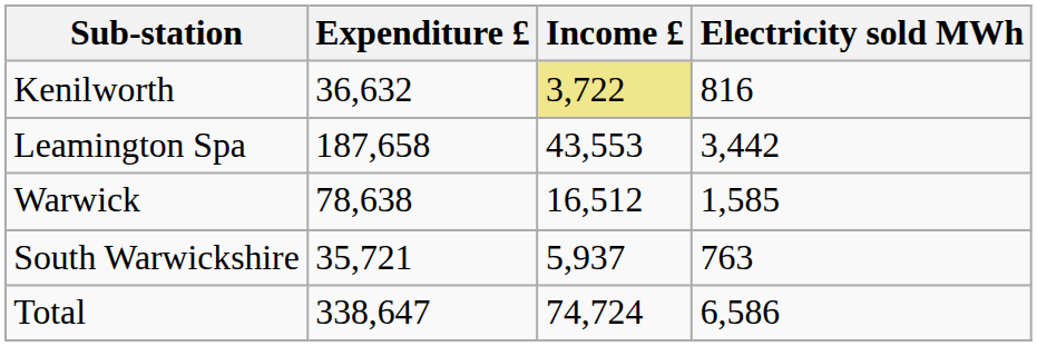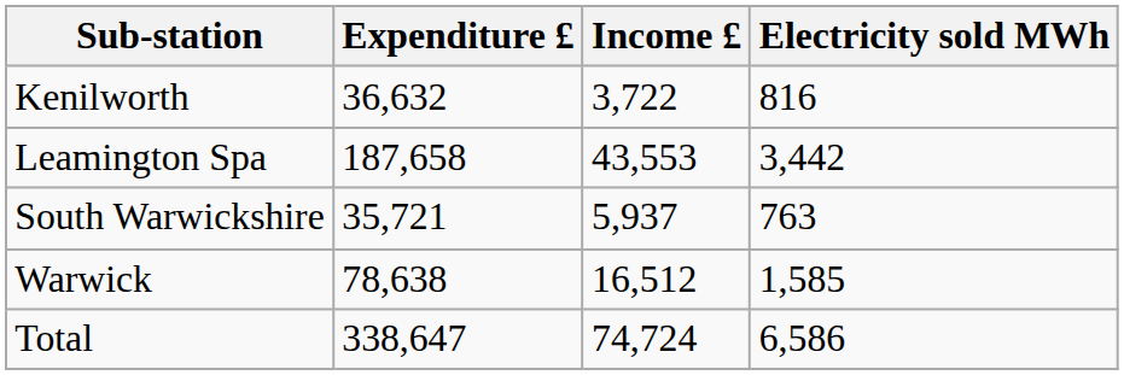Kenilworth | Income £: khaki background -> no background
rows swapped: South Warwickshire <-> Warwick
